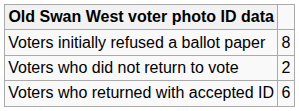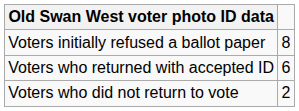rows swapped: Voters who returned with accepted ID <-> Voters who did not return to vote
